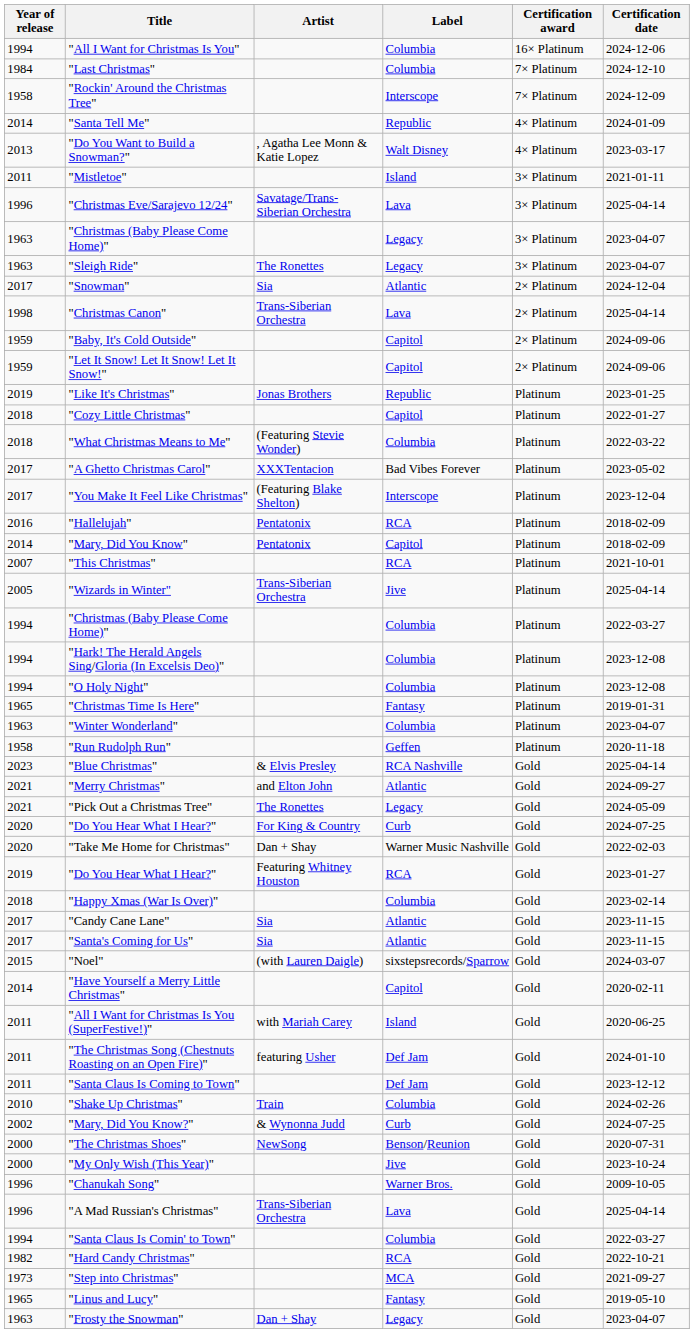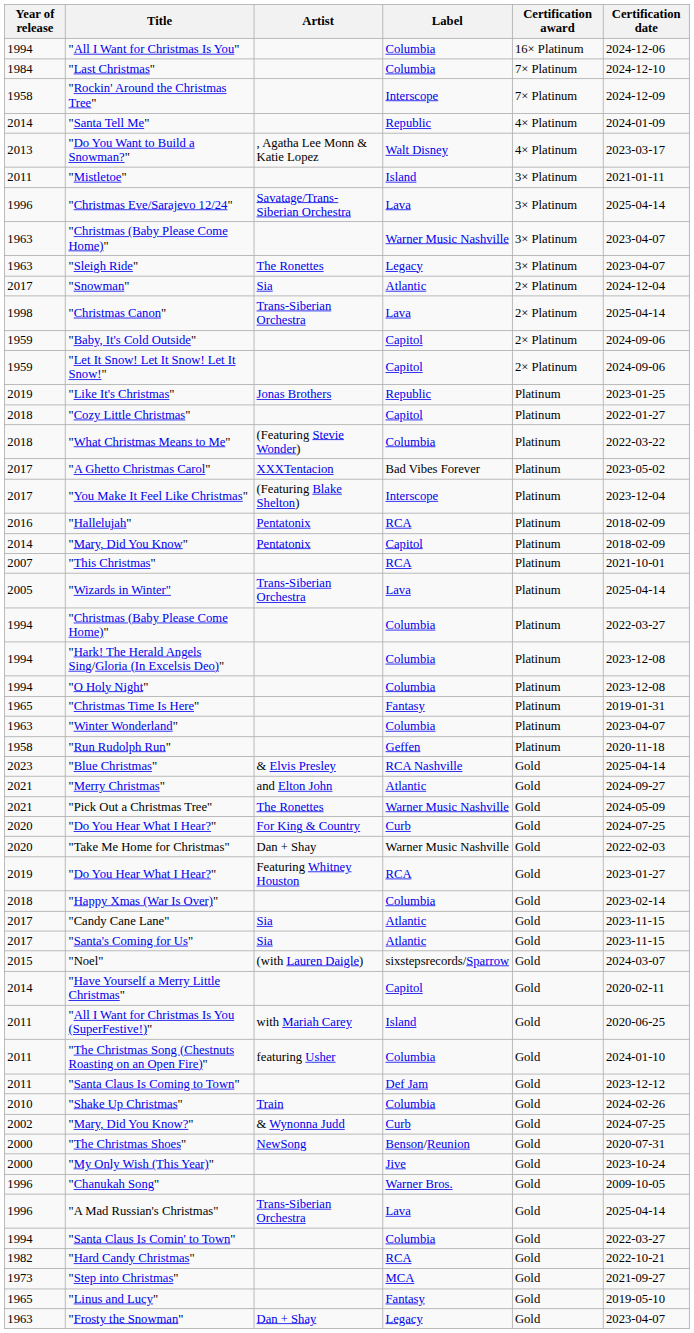1963 / "Christmas (Baby Please Come Home)" | Label: Legacy -> Warner Music Nashville
"Wizards in Winter" | Label: Jive -> Lava
"Pick Out a Christmas Tree" | Label: Legacy -> Warner Music Nashville
"The Christmas Song (Chestnuts Roasting on an Open Fire)" | Label: Def Jam -> Columbia
